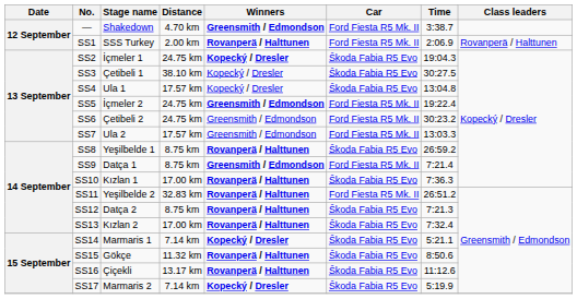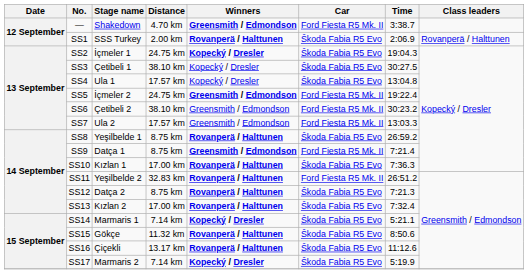SS1 | Car: Ford Fiesta R5 Mk. II -> Škoda Fabia R5 Evo
SS6 | Distance: 24.75 km -> 38.10 km
